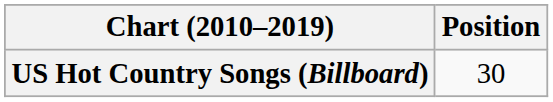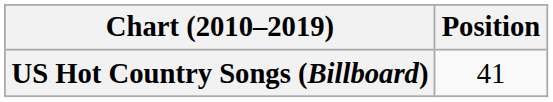US Hot Country Songs (Billboard) | Position: 30 -> 41
